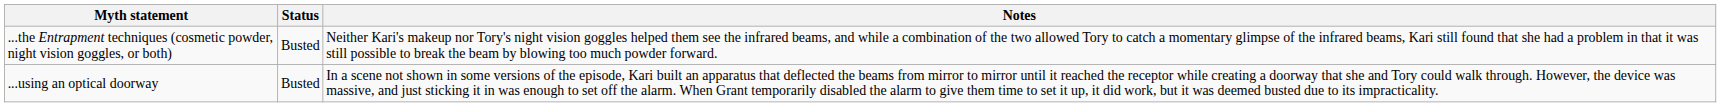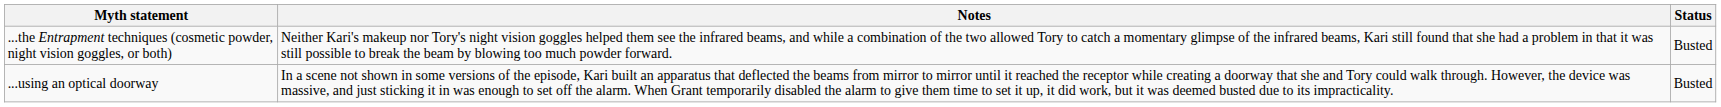columns swapped: Status <-> Notes
